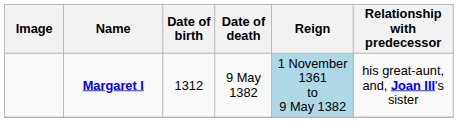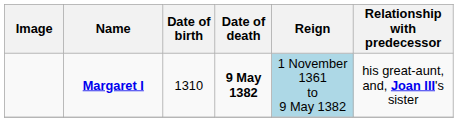Margaret I | Date of birth: 1312 -> 1310
Margaret I | Date of death: normal -> bold
